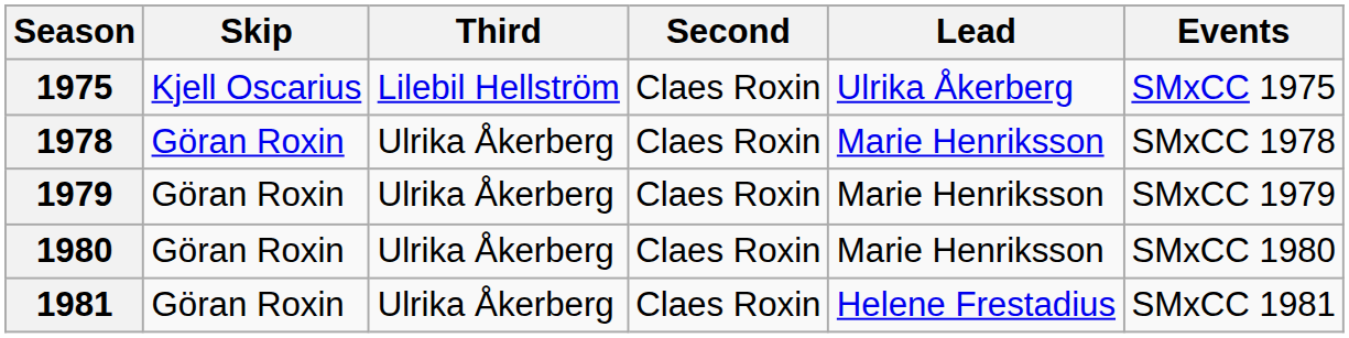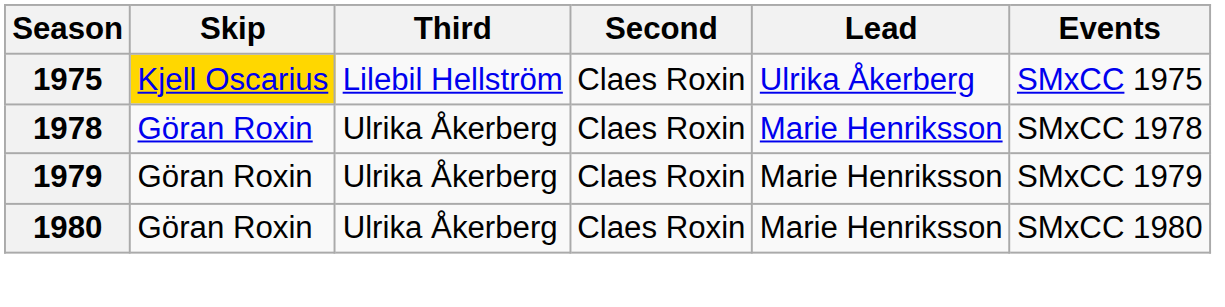1975 | Skip: no background -> gold background
- row: 1981 | Göran Roxin | Ulrika Åkerberg | Claes Roxin | Helene Frestadius | SMxCC 1981
